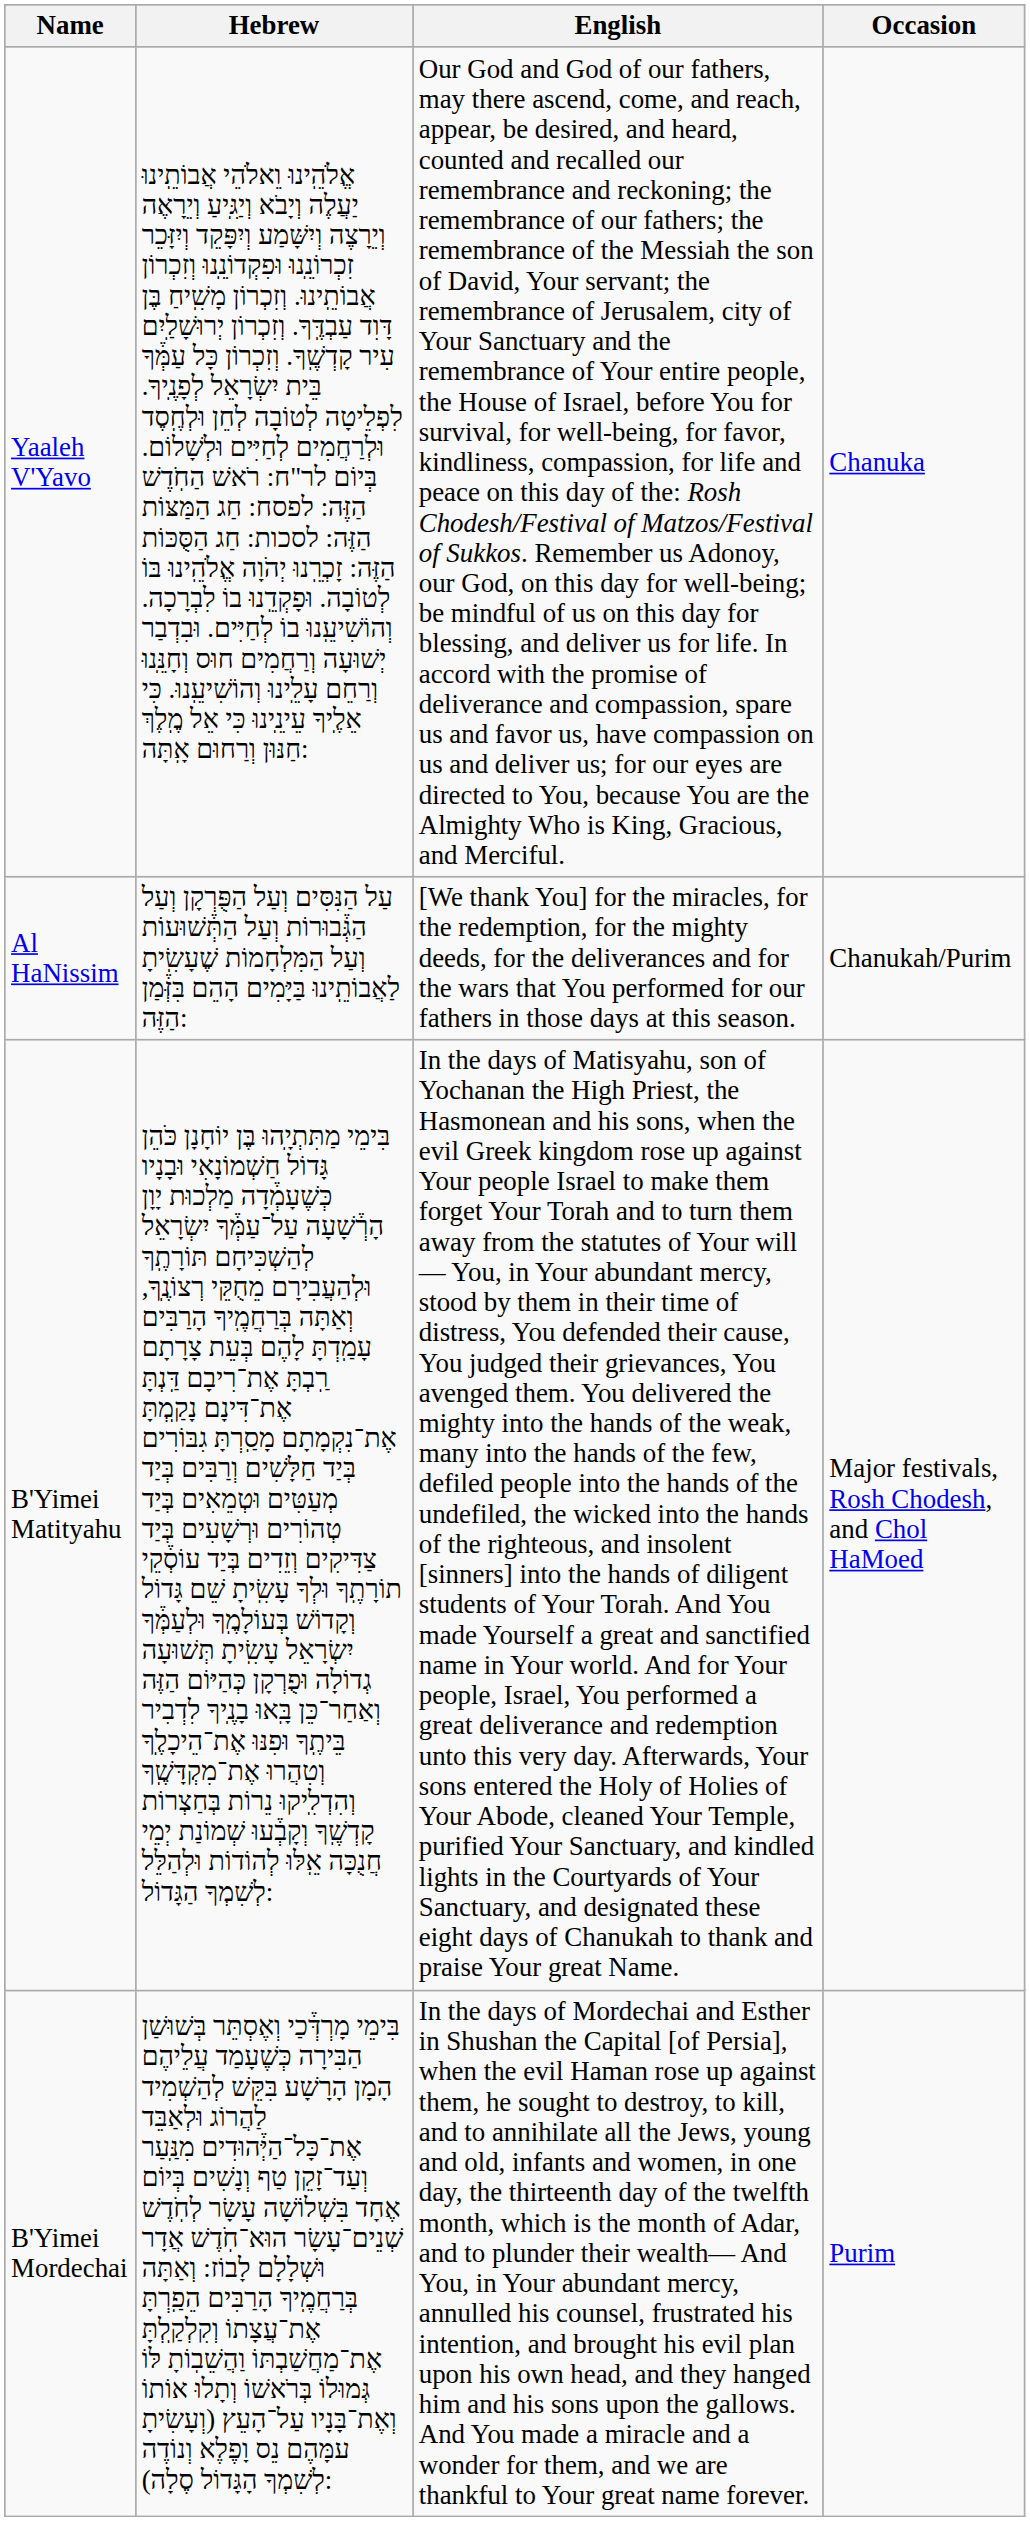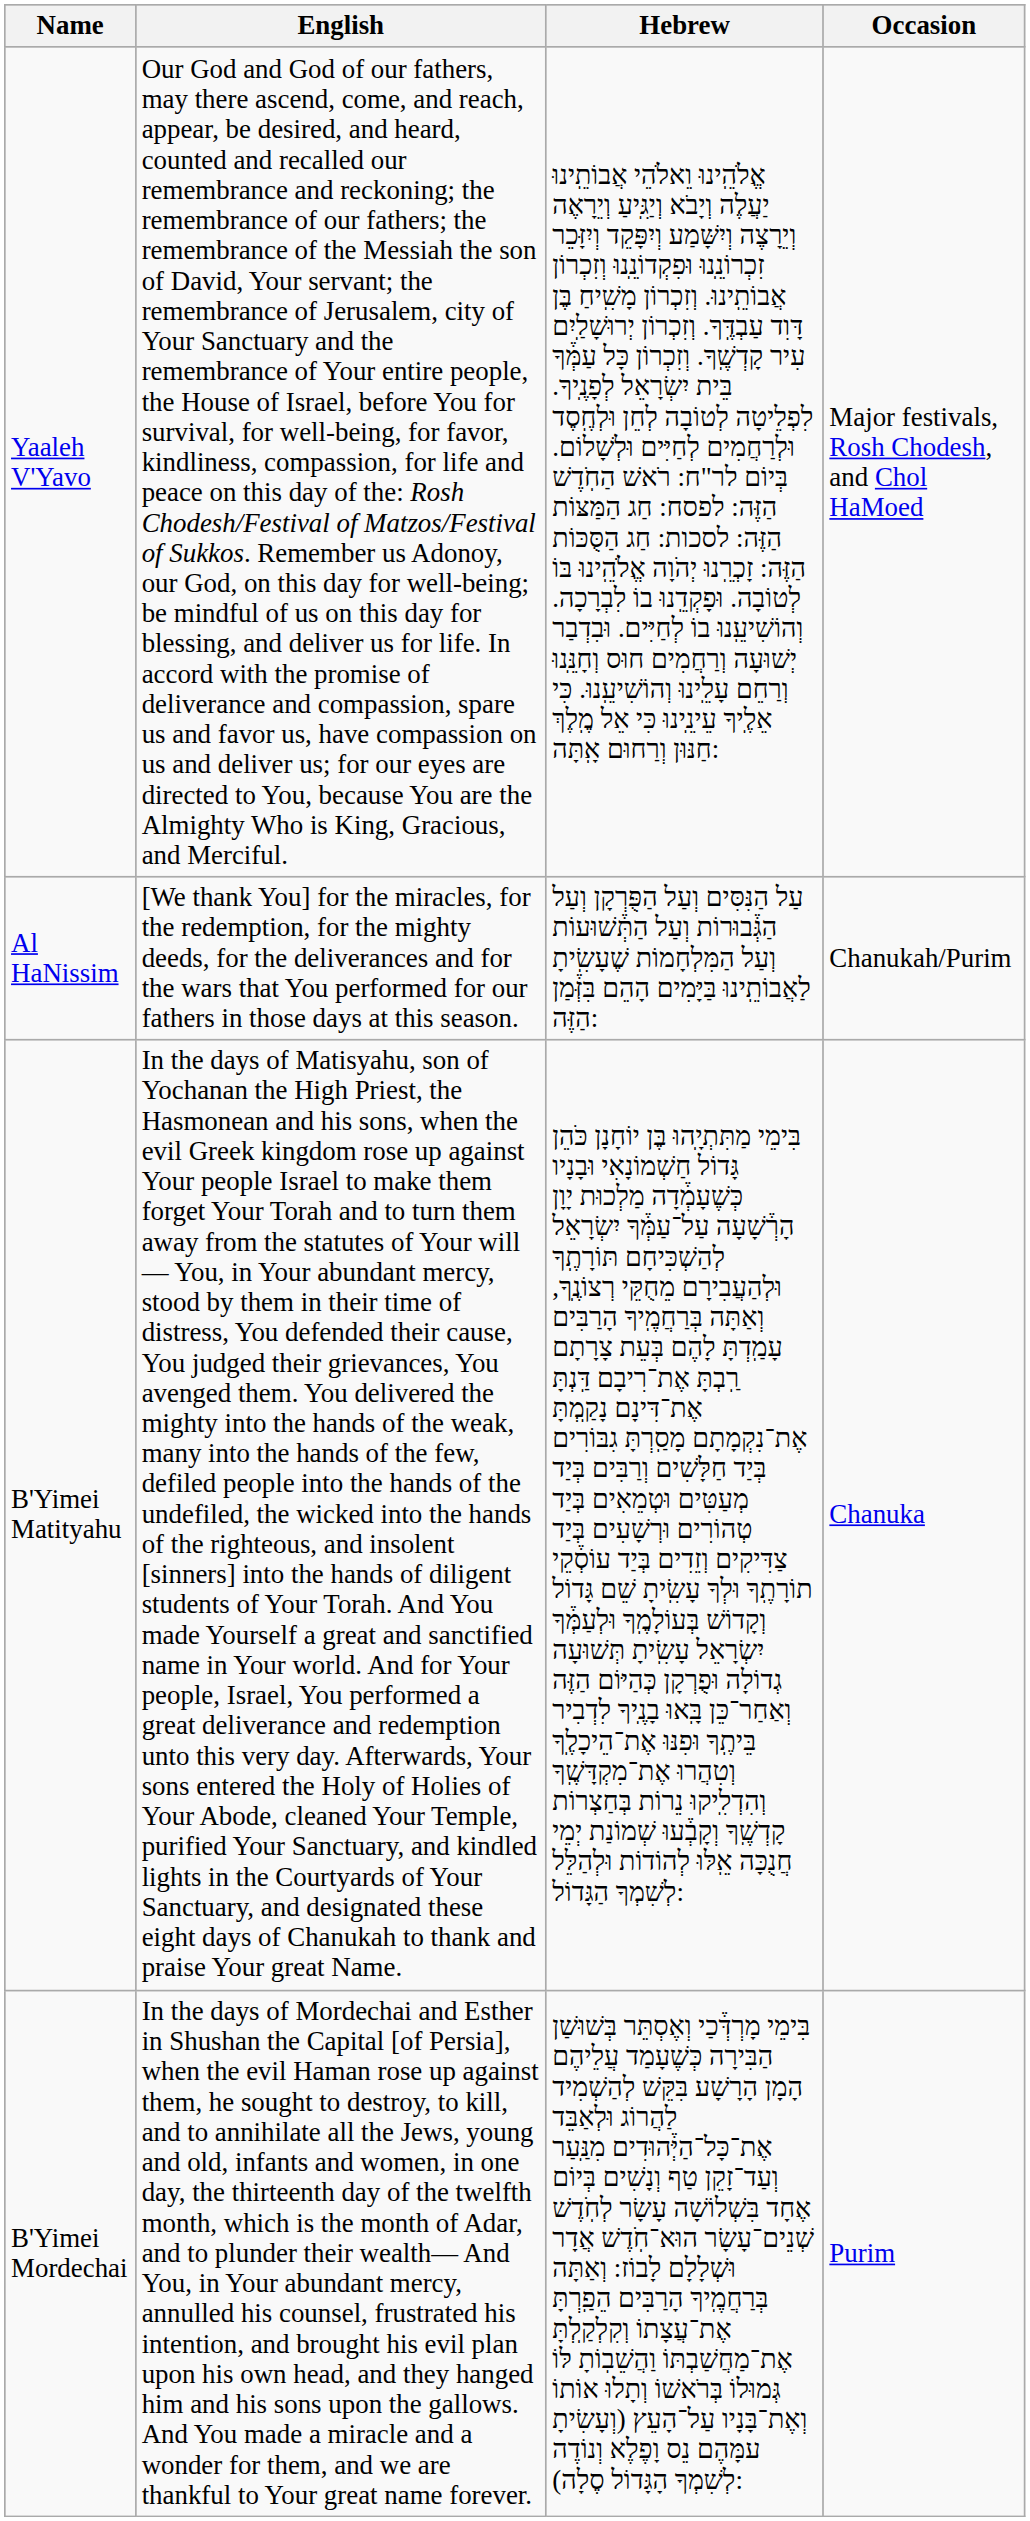columns swapped: Hebrew <-> English
Yaaleh V'Yavo | Occasion: Chanuka -> Major festivals, Rosh Chodesh, and Chol HaMoed
B'Yimei Matityahu | Occasion: Major festivals, Rosh Chodesh, and Chol HaMoed -> Chanuka
